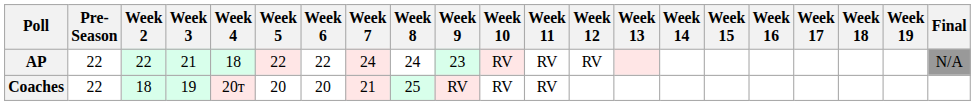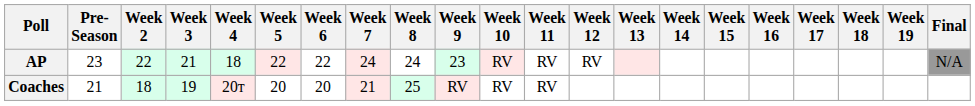AP | Pre- Season: 22 -> 23
Coaches | Pre- Season: 22 -> 21
